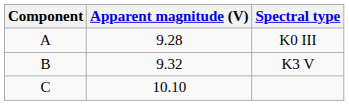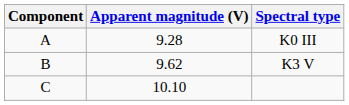K3 V | Apparent magnitude (V): 9.32 -> 9.62
